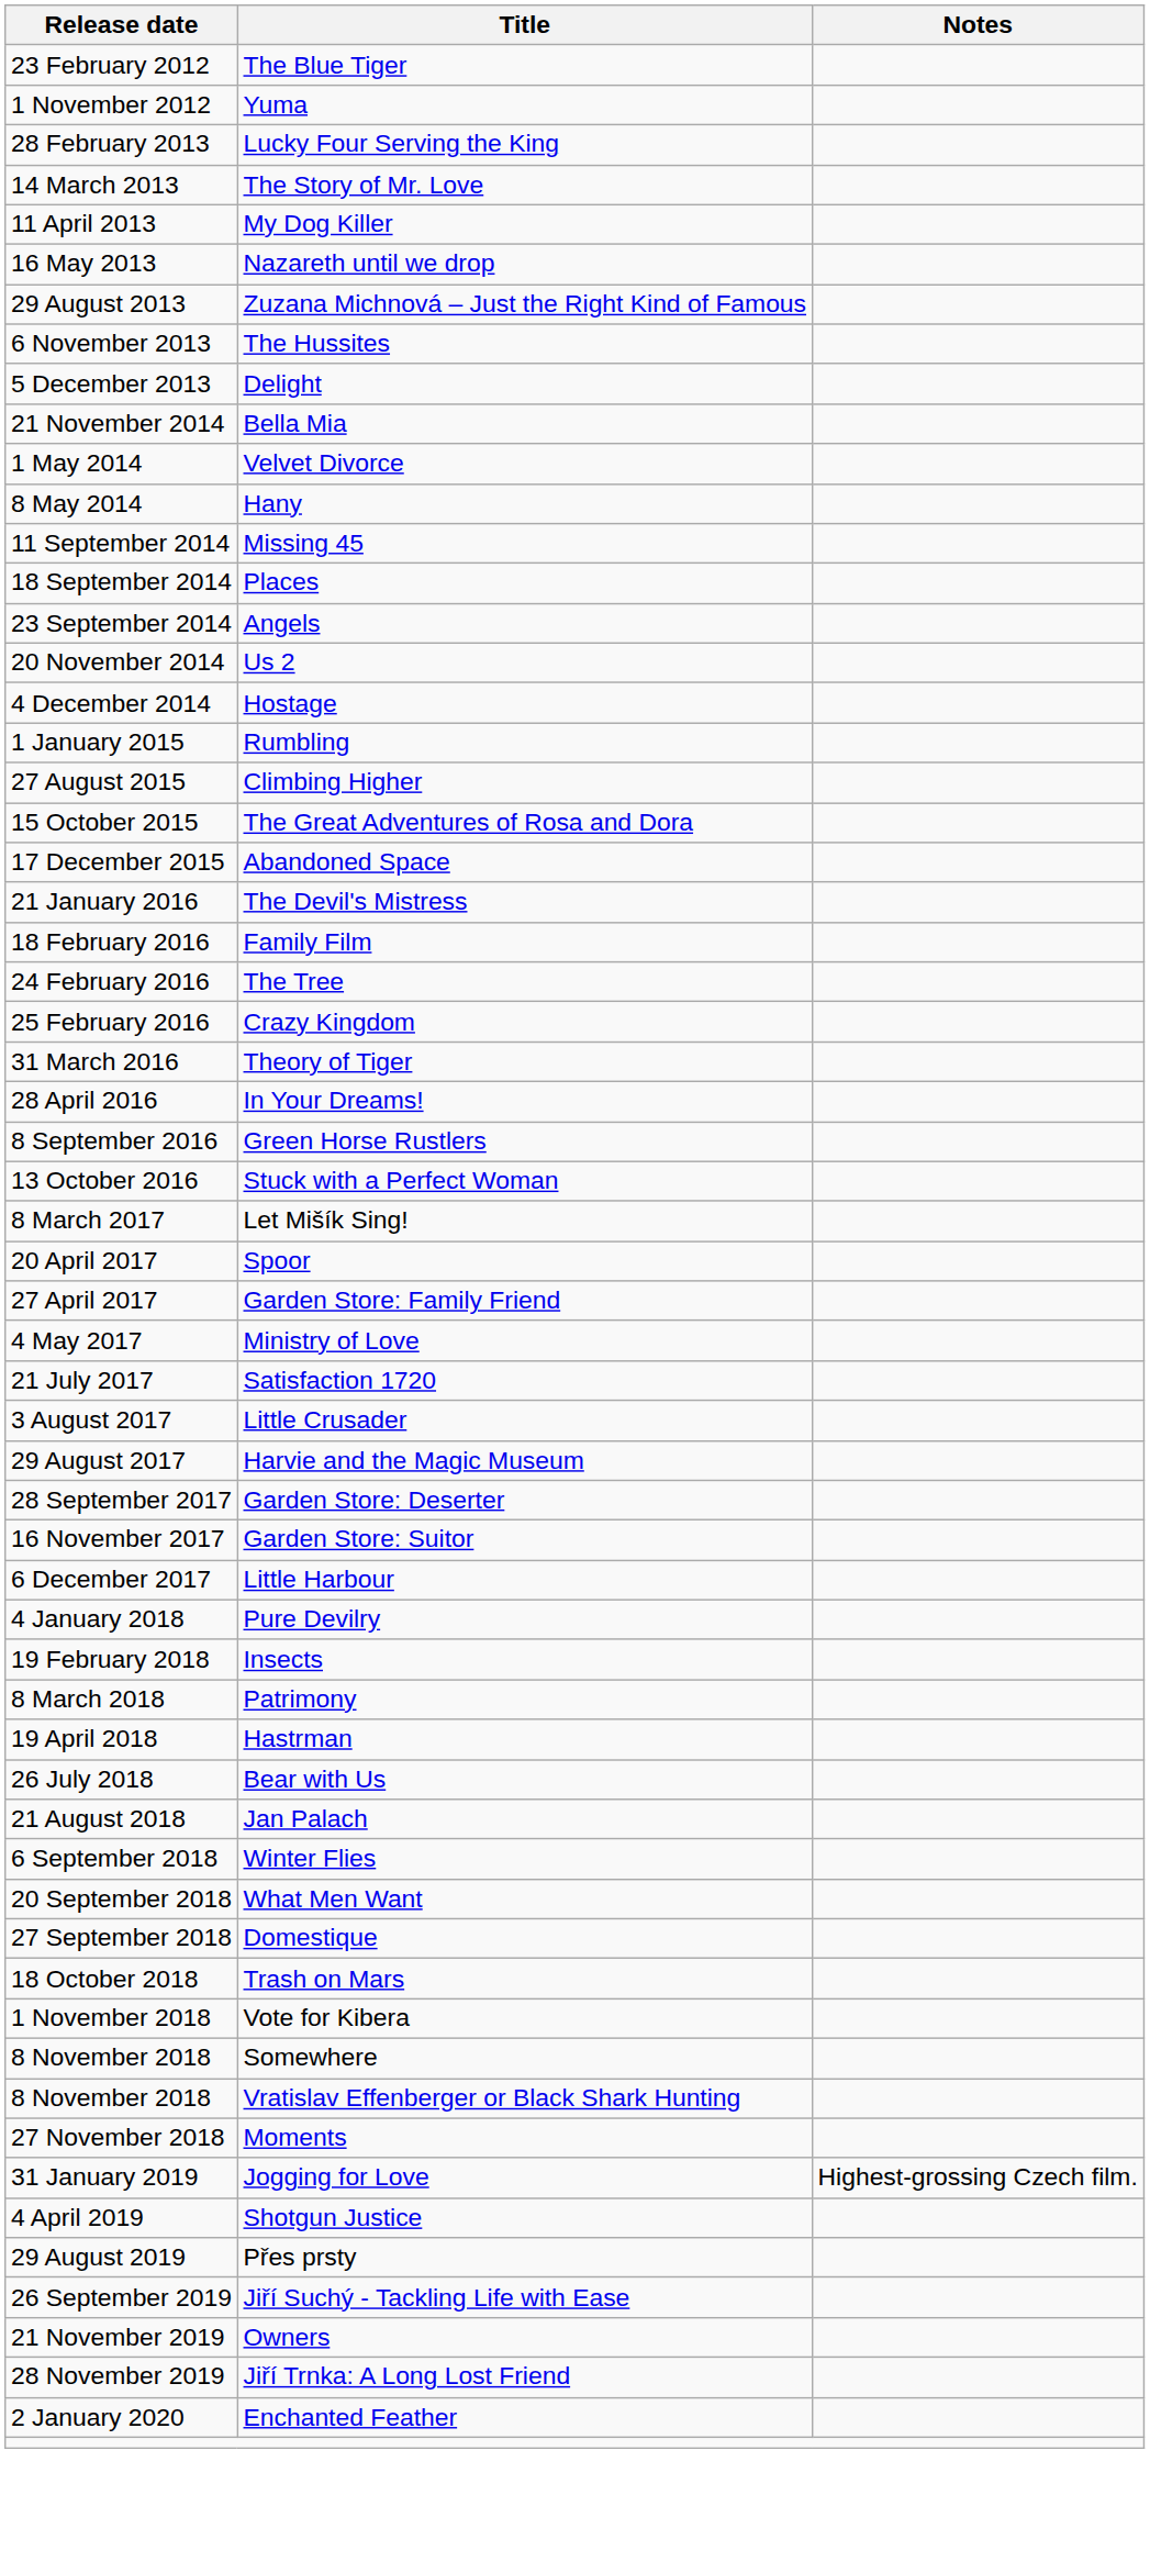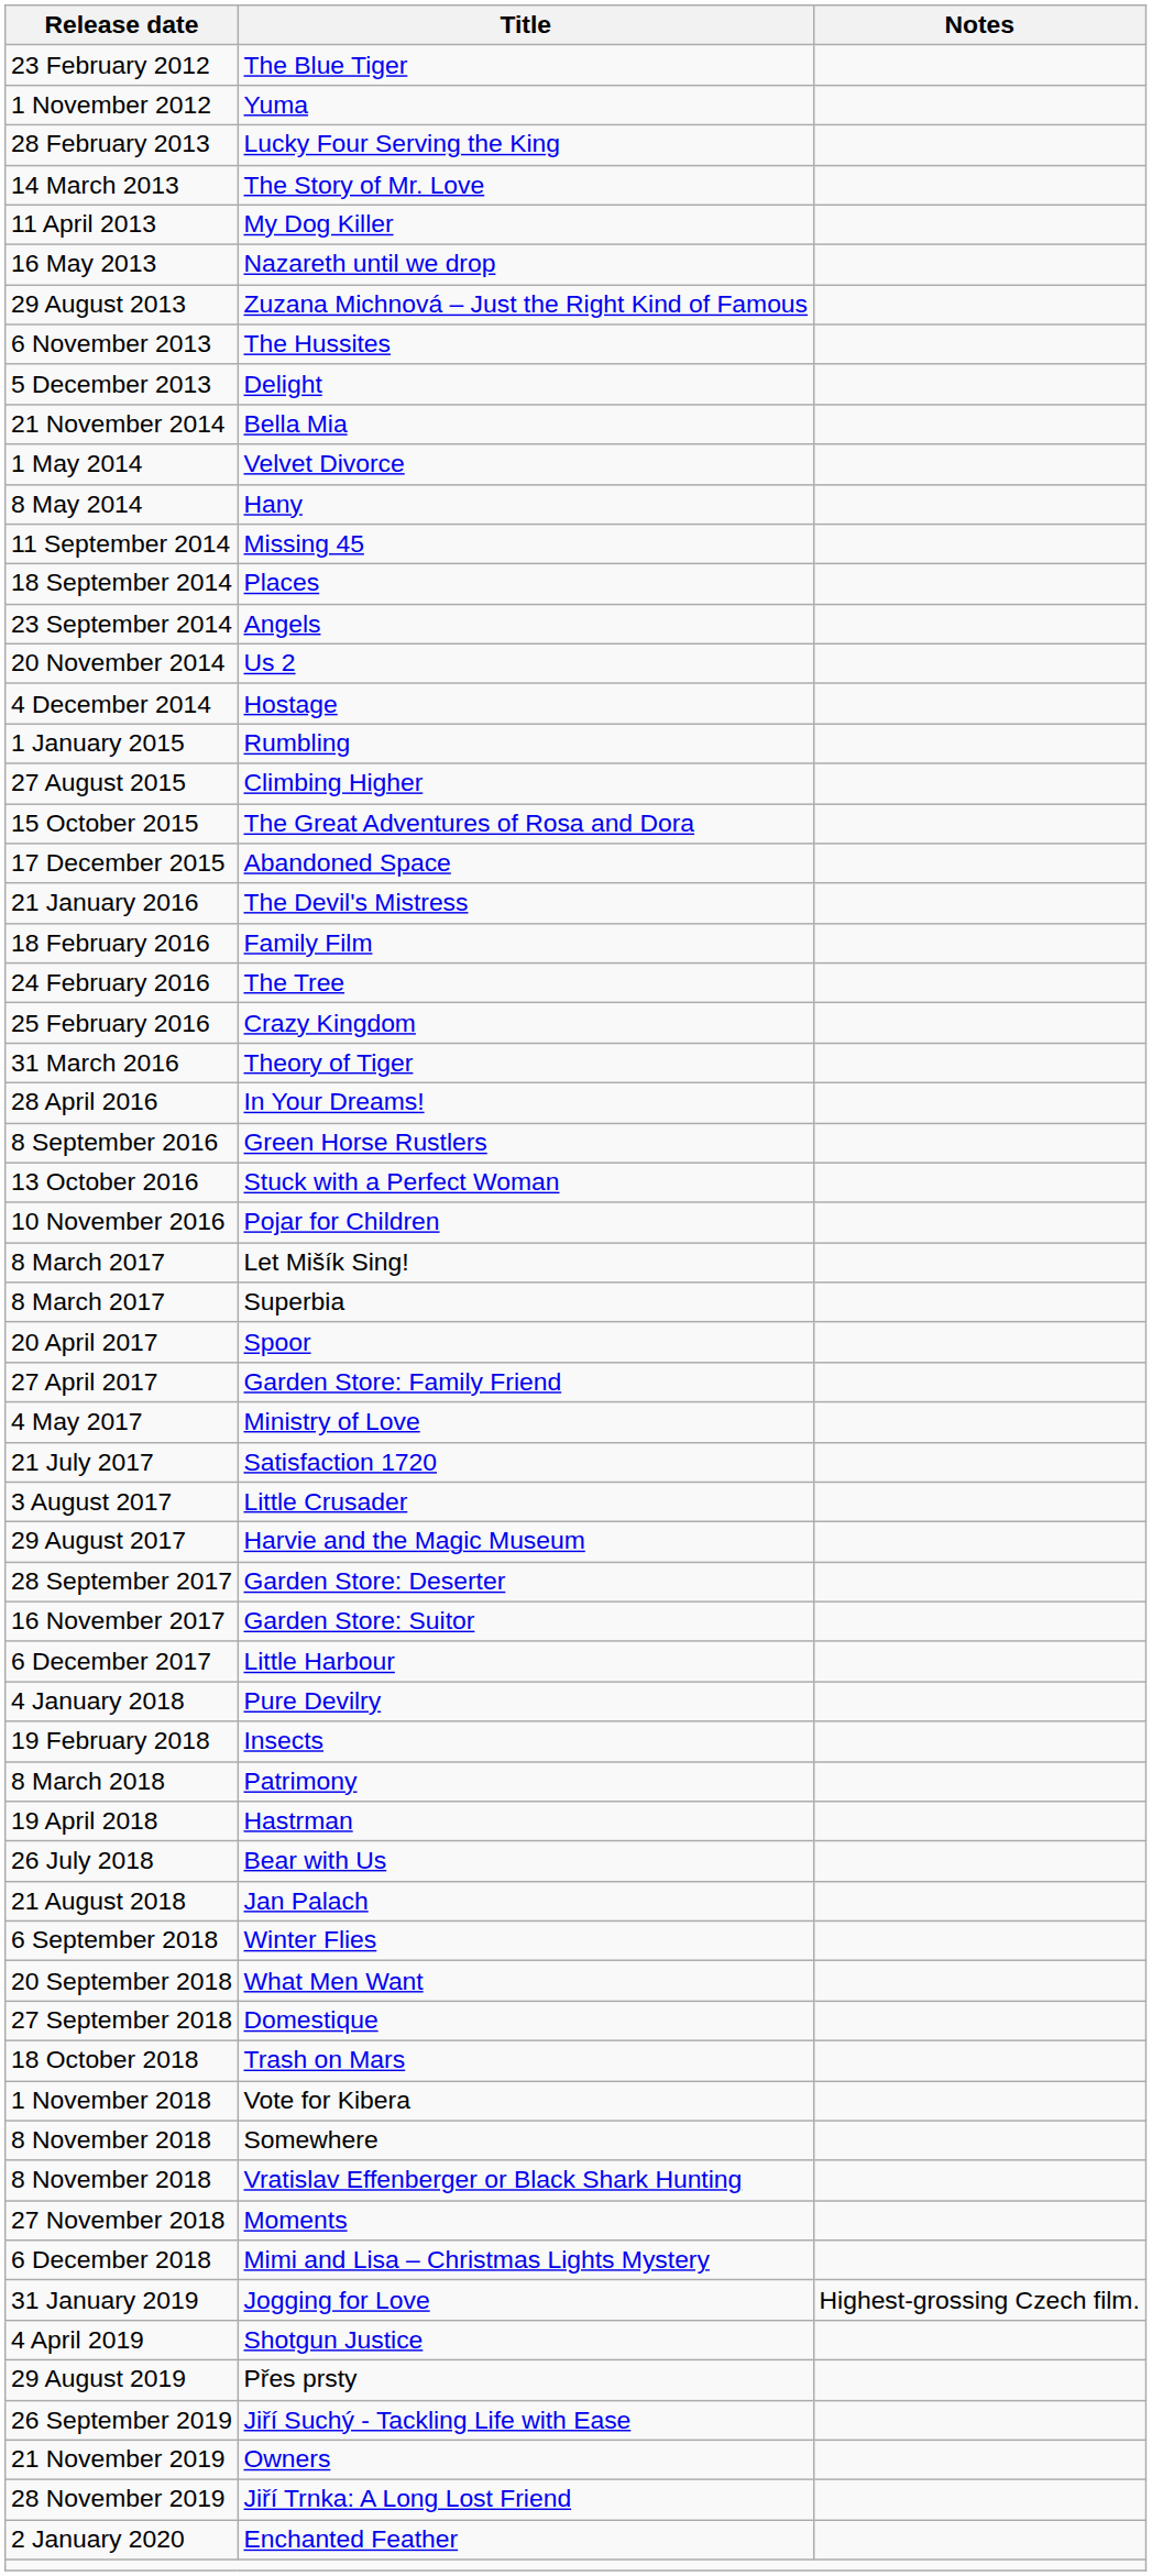+ row: 10 November 2016 | Pojar for Children
+ row: 8 March 2017 | Superbia
+ row: 6 December 2018 | Mimi and Lisa – Christmas Lights Mystery
